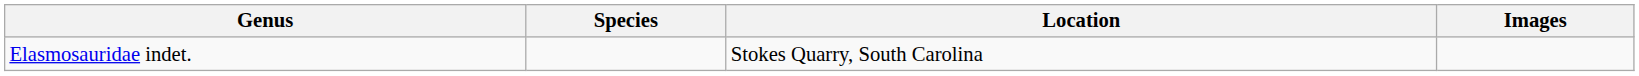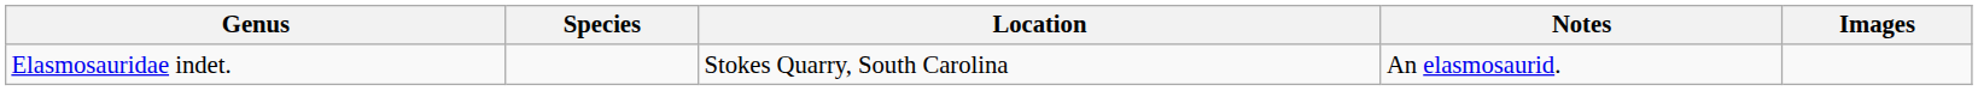+ column: Notes | An elasmosaurid.
